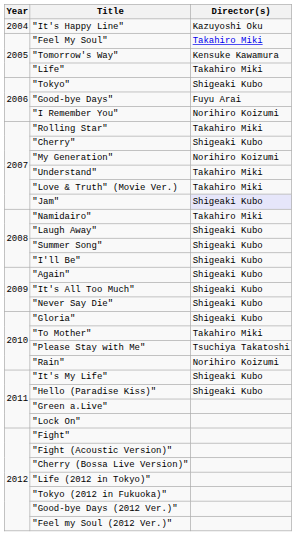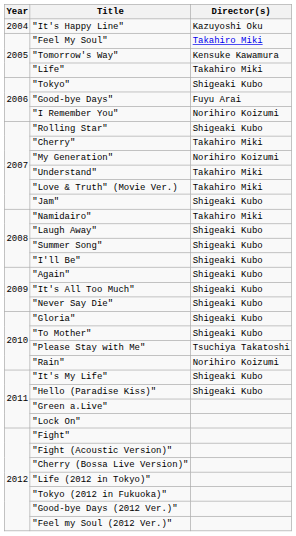"Rolling Star" | Director(s): Takahiro Miki -> Shigeaki Kubo
"Cherry" | Director(s): Shigeaki Kubo -> Takahiro Miki
"Jam" | Director(s): lavender background -> no background
"To Mother" | Director(s): Takahiro Miki -> Shigeaki Kubo
